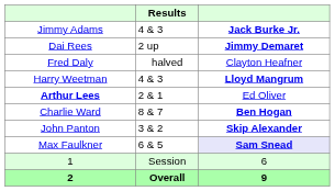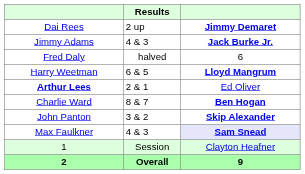rows swapped: Jimmy Adams <-> Dai Rees
Fred Daly | column 3: Clayton Heafner -> 6
Harry Weetman | Results: 4 & 3 -> 6 & 5
Max Faulkner | Results: 6 & 5 -> 4 & 3
1 | column 3: 6 -> Clayton Heafner
